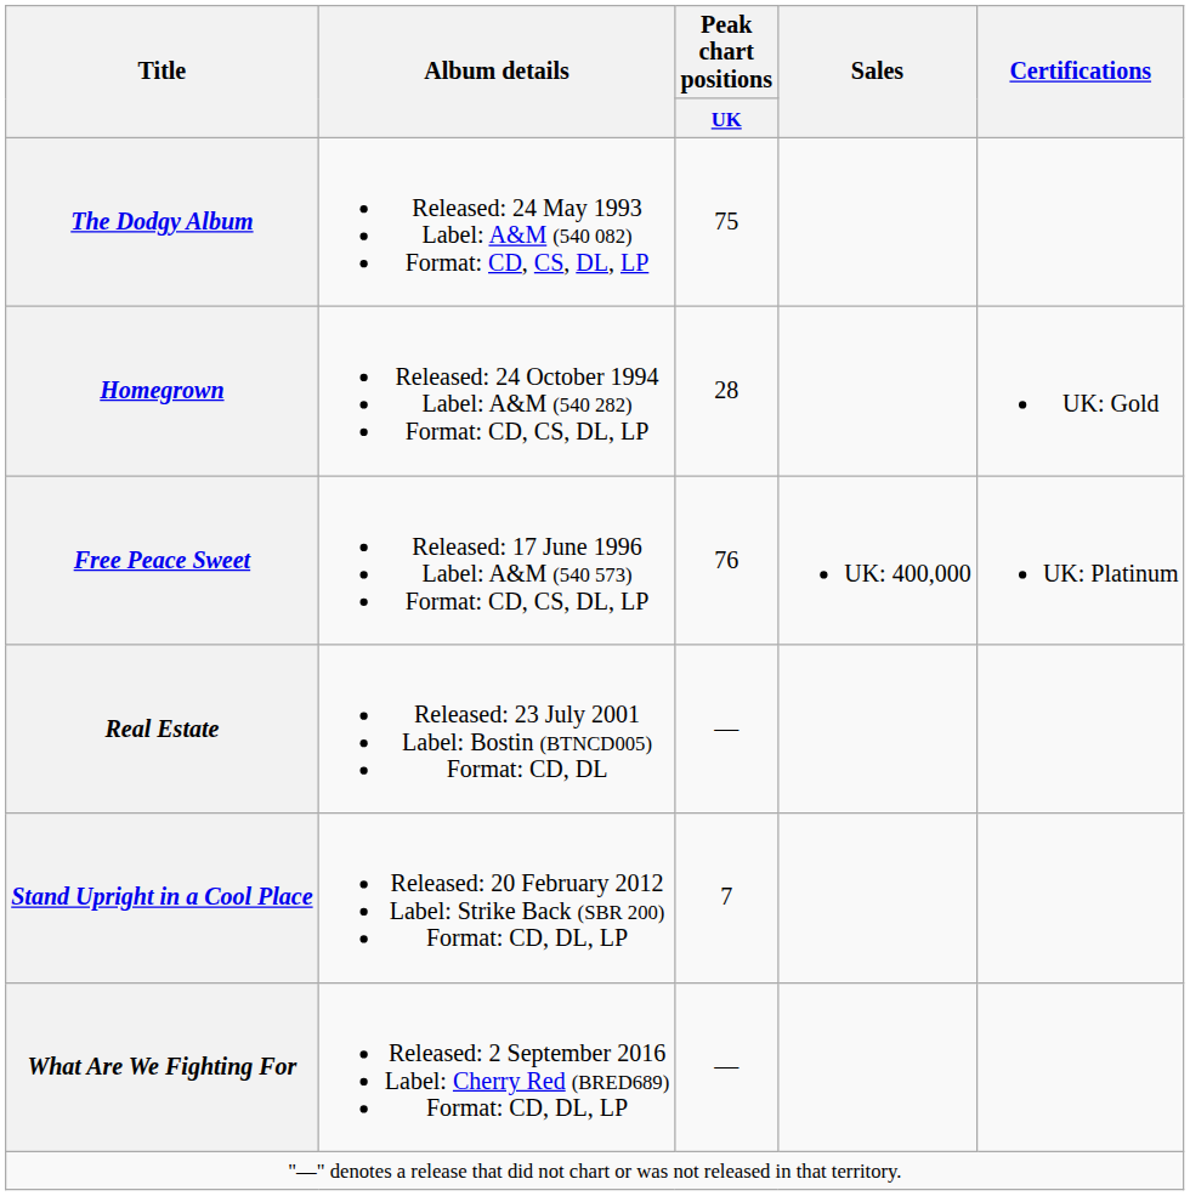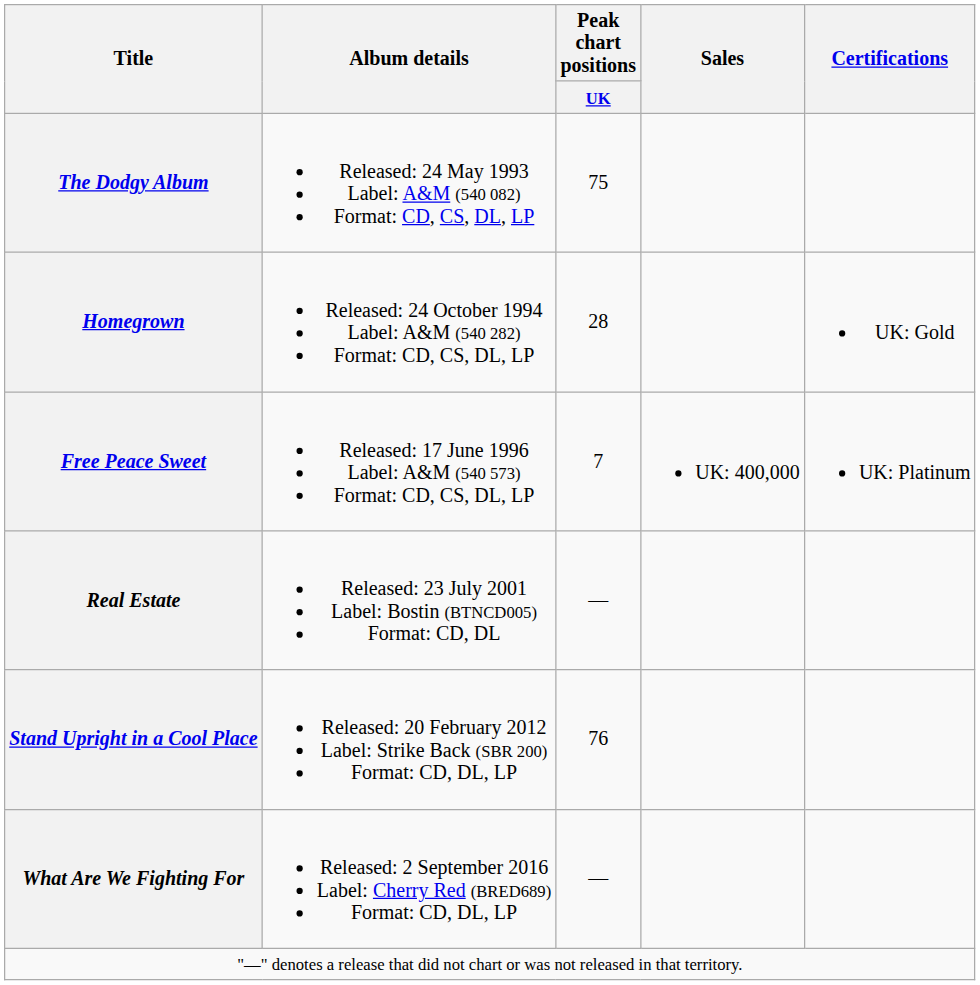Free Peace Sweet | Peak chart positions / UK: 76 -> 7
Stand Upright in a Cool Place | Peak chart positions / UK: 7 -> 76
